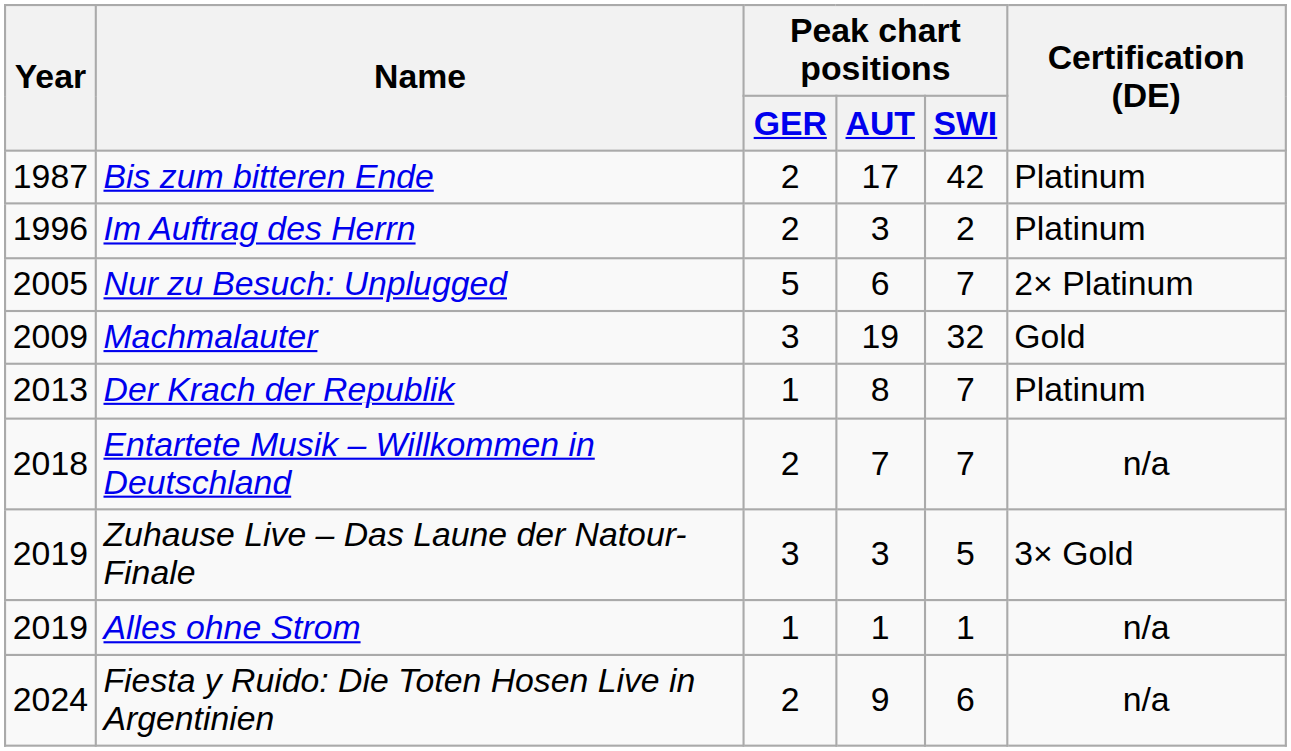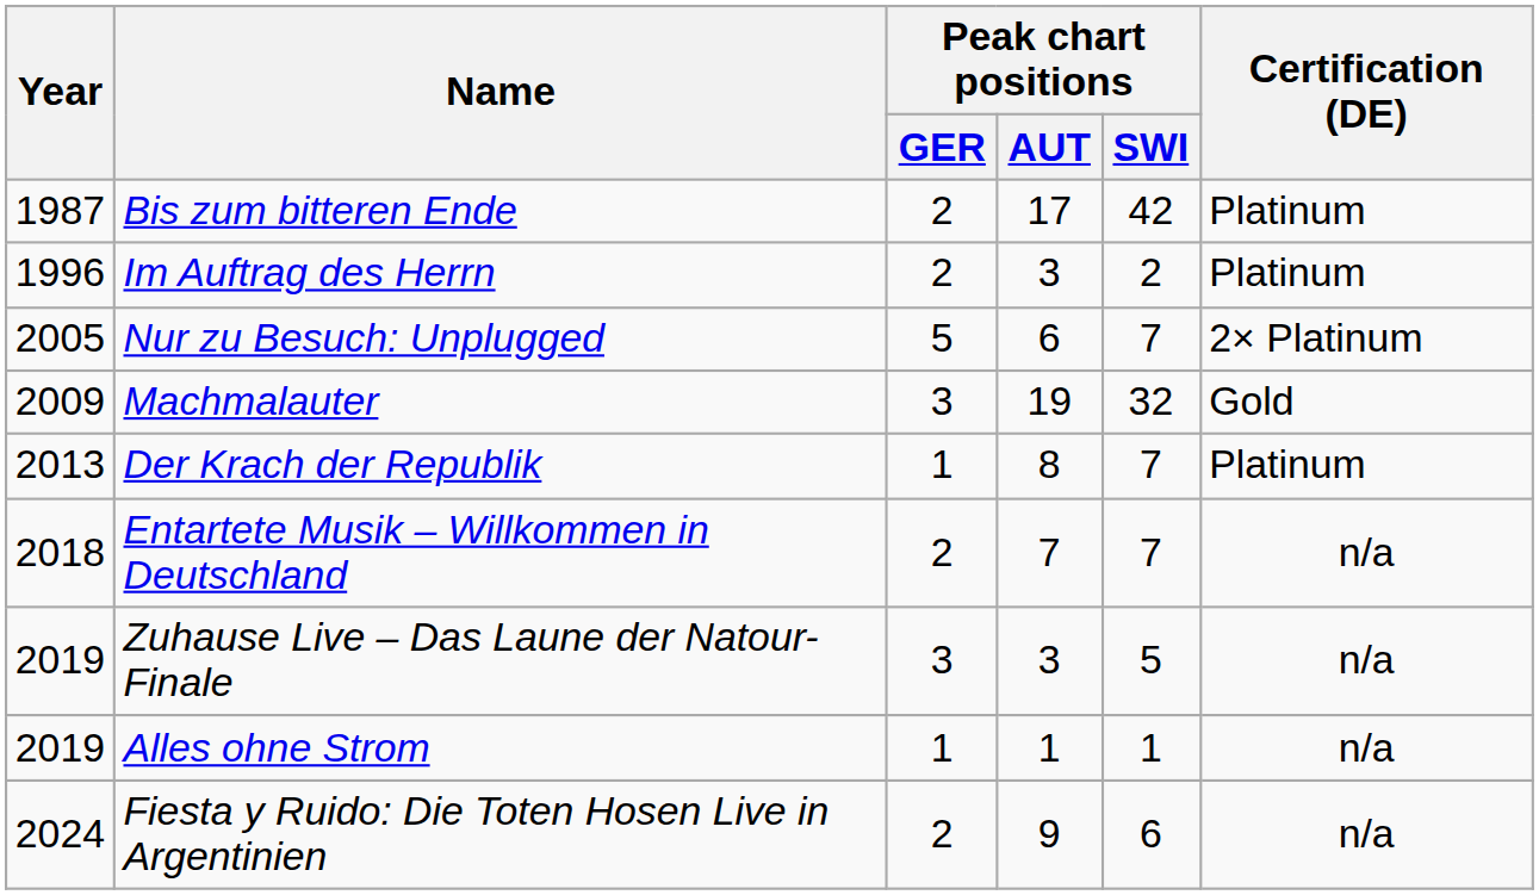Zuhause Live – Das Laune der Natour-Finale | Certification (DE): 3× Gold -> n/a
